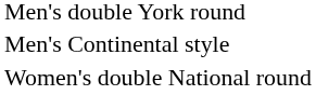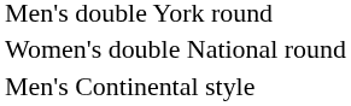rows swapped: Men's Continental style <-> Women's double National round
